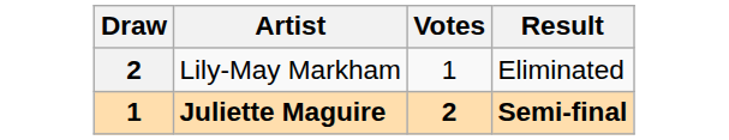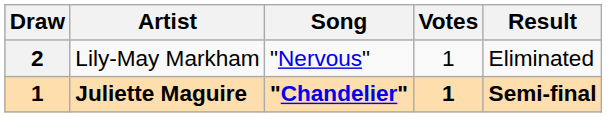+ column: Song | "Nervous" | "Chandelier"
Juliette Maguire | Votes: 2 -> 1
